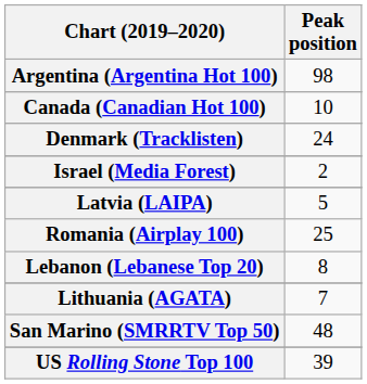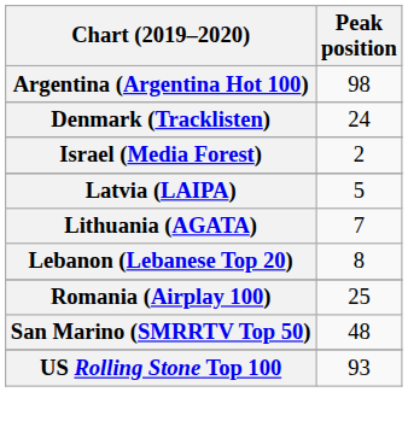- row: Canada (Canadian Hot 100) | 10
rows swapped: Lithuania (AGATA) <-> Romania (Airplay 100)
US Rolling Stone Top 100 | Peak position: 39 -> 93
